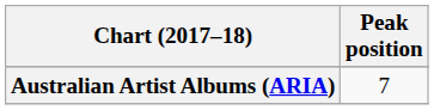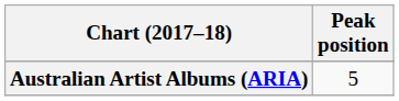Australian Artist Albums (ARIA) | Peak position: 7 -> 5
